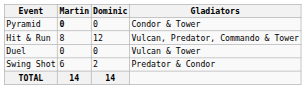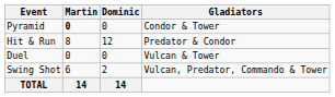Hit & Run | Gladiators: Vulcan, Predator, Commando & Tower -> Predator & Condor
Swing Shot | Gladiators: Predator & Condor -> Vulcan, Predator, Commando & Tower
